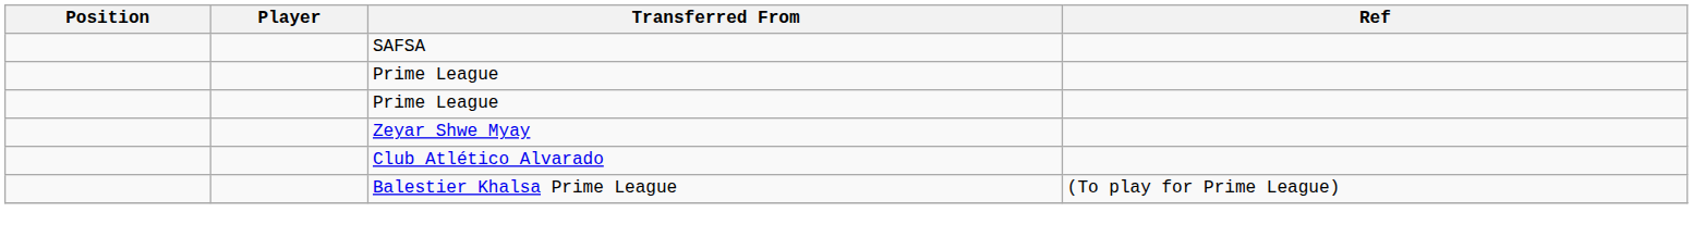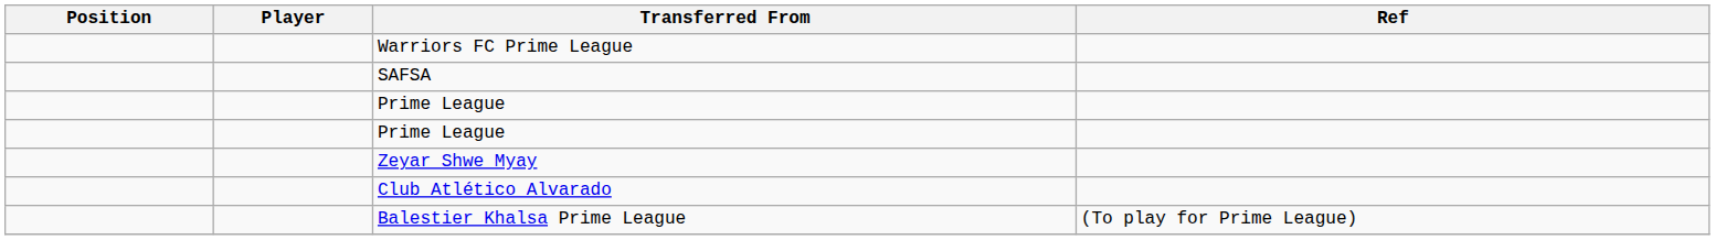+ row: Warriors FC Prime League
